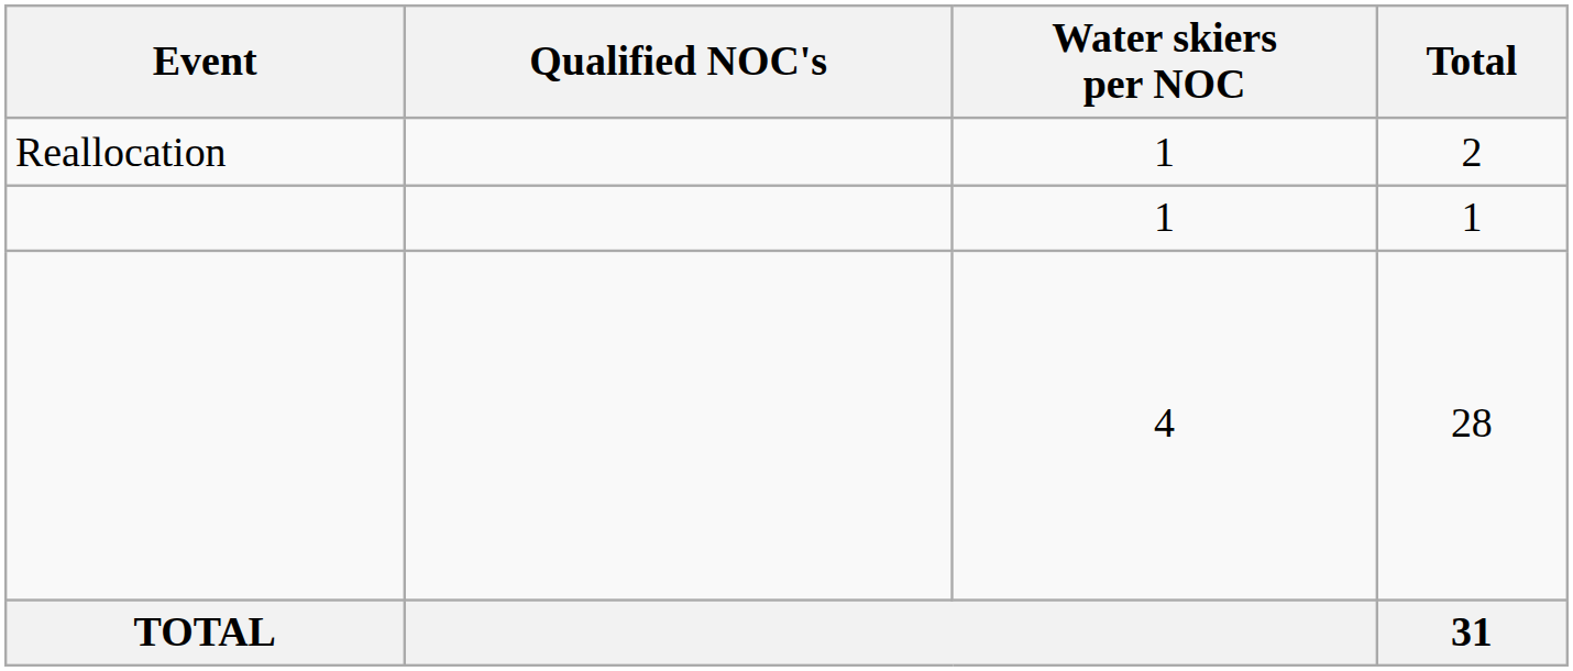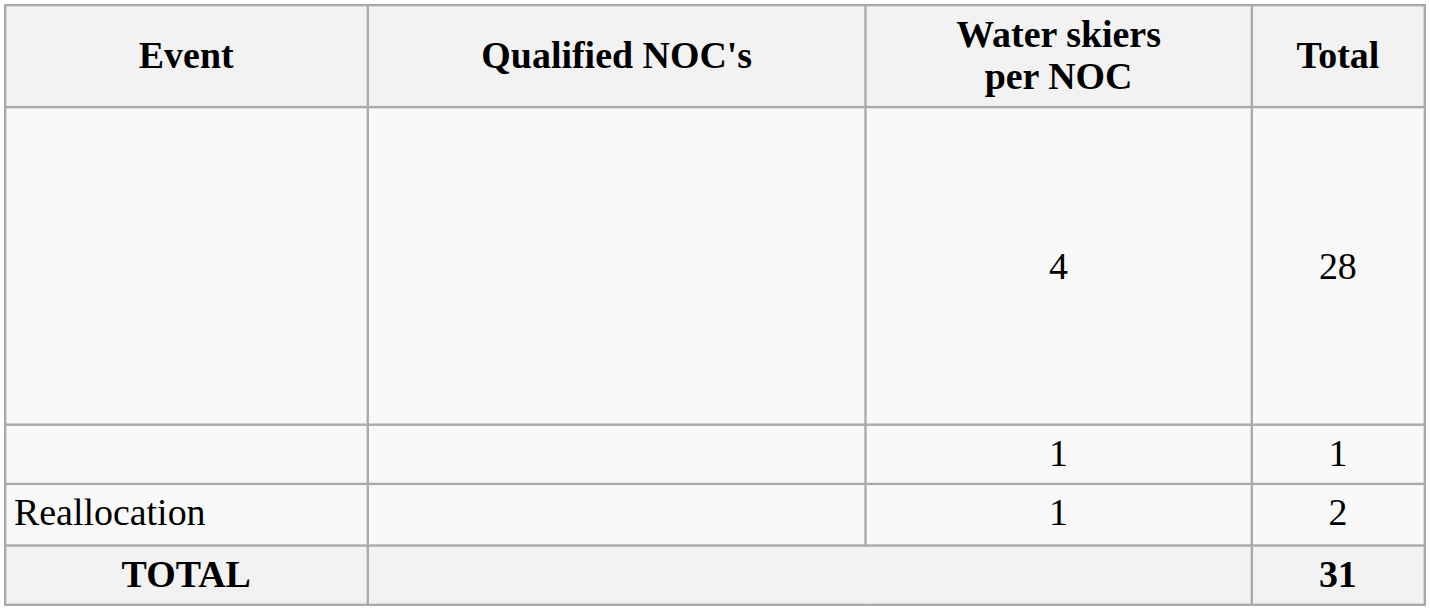rows swapped: 28 <-> 2
